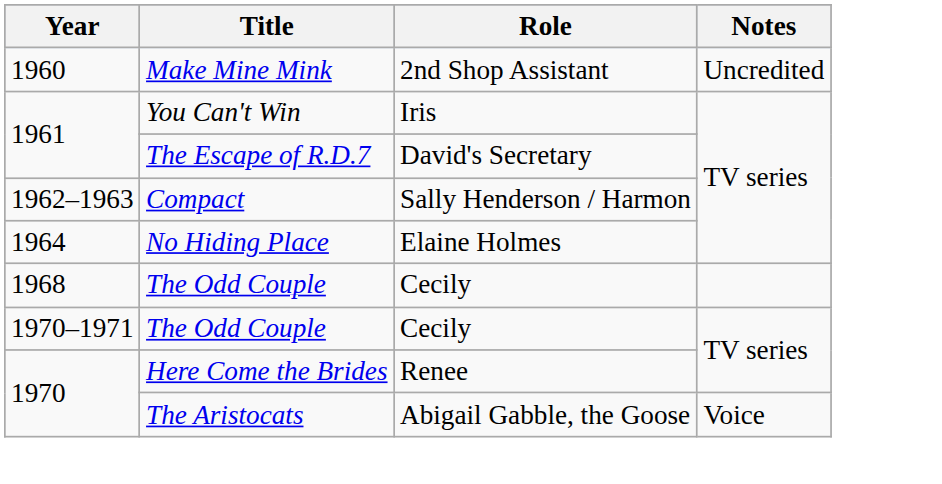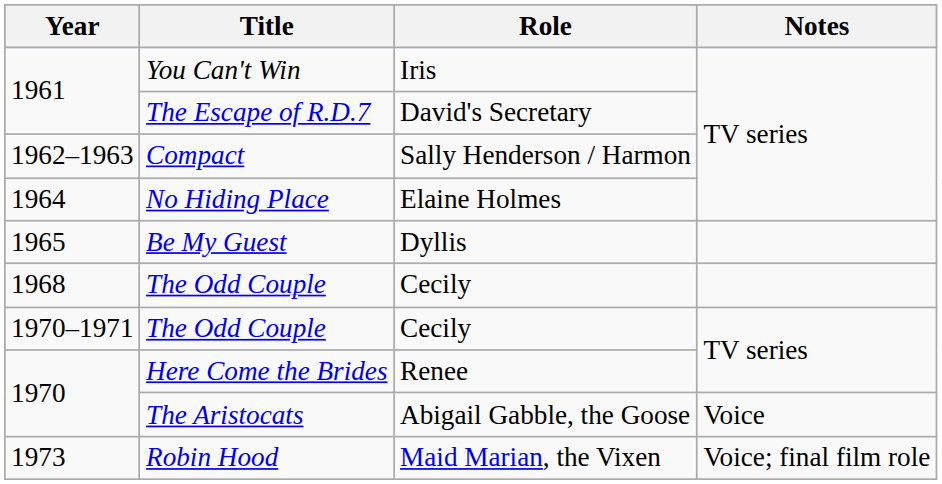- row: 1960 | Make Mine Mink | 2nd Shop Assistant | Uncredited
+ row: 1965 | Be My Guest | Dyllis
+ row: 1973 | Robin Hood | Maid Marian, the Vixen | Voice; final film role
